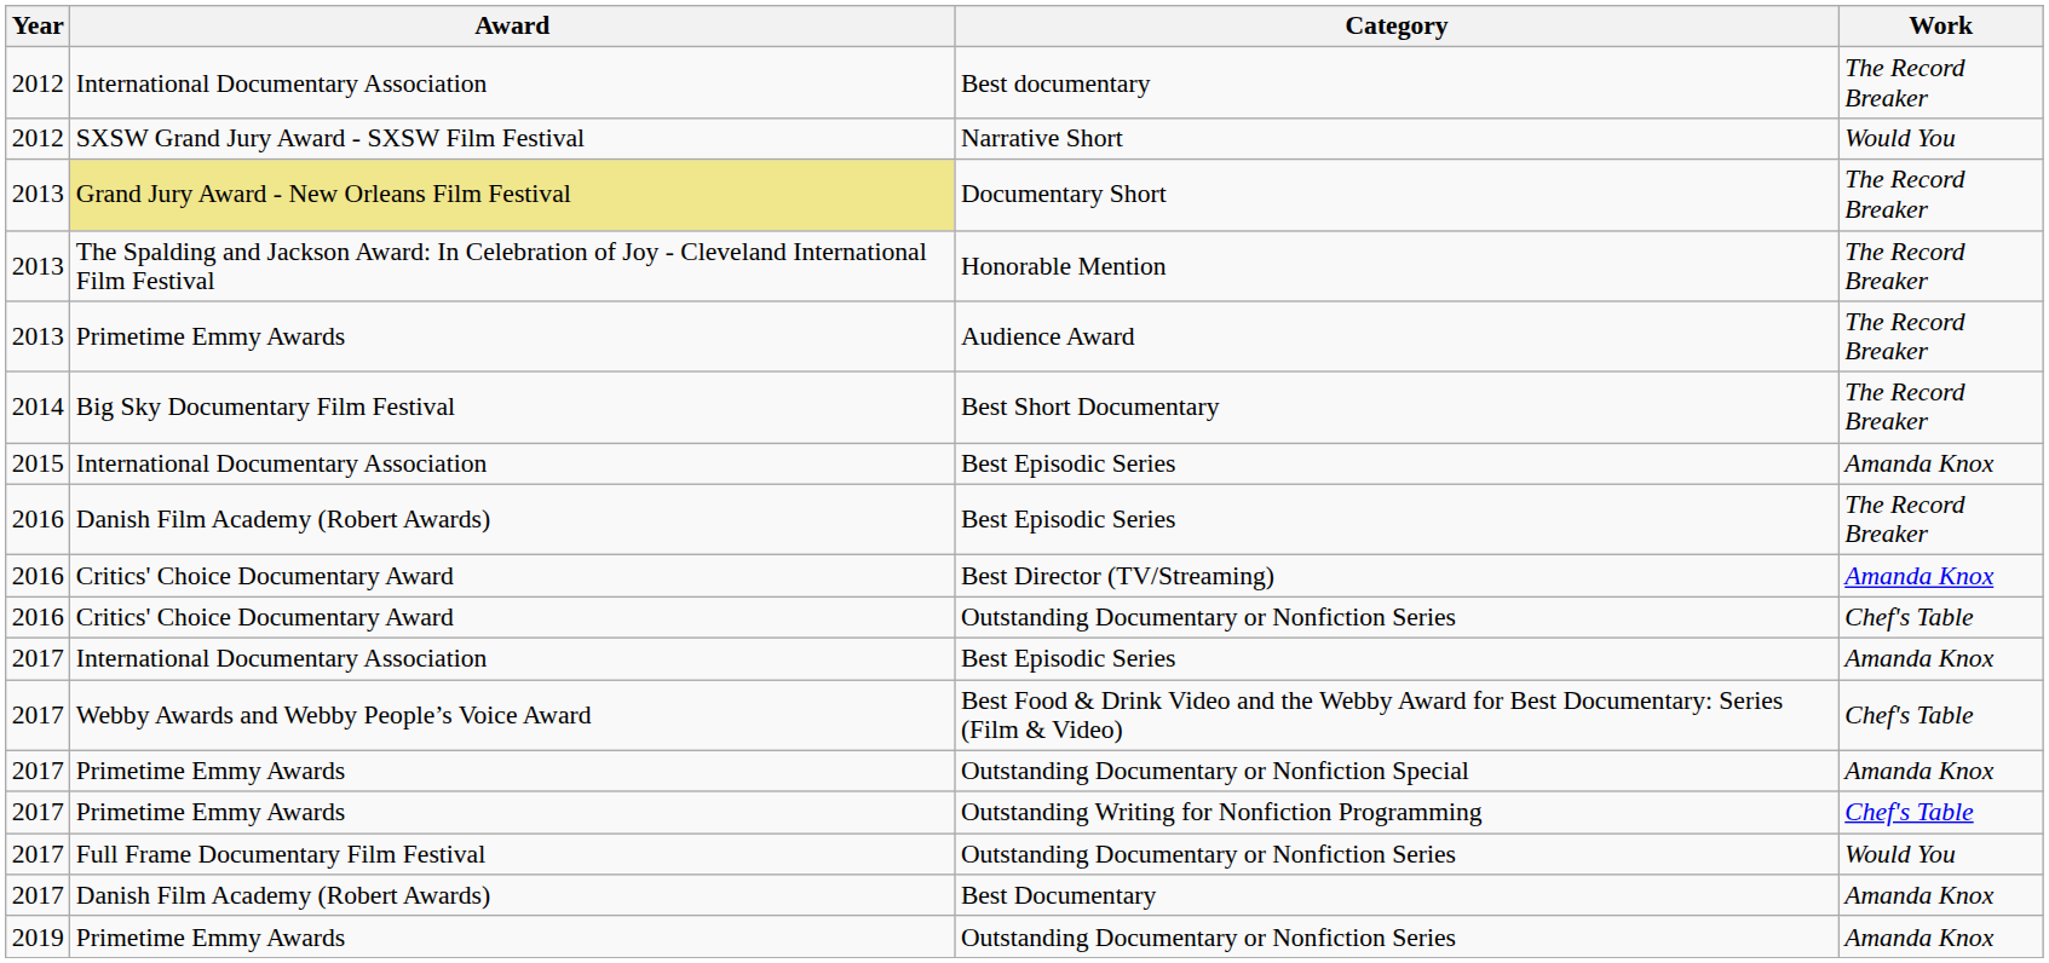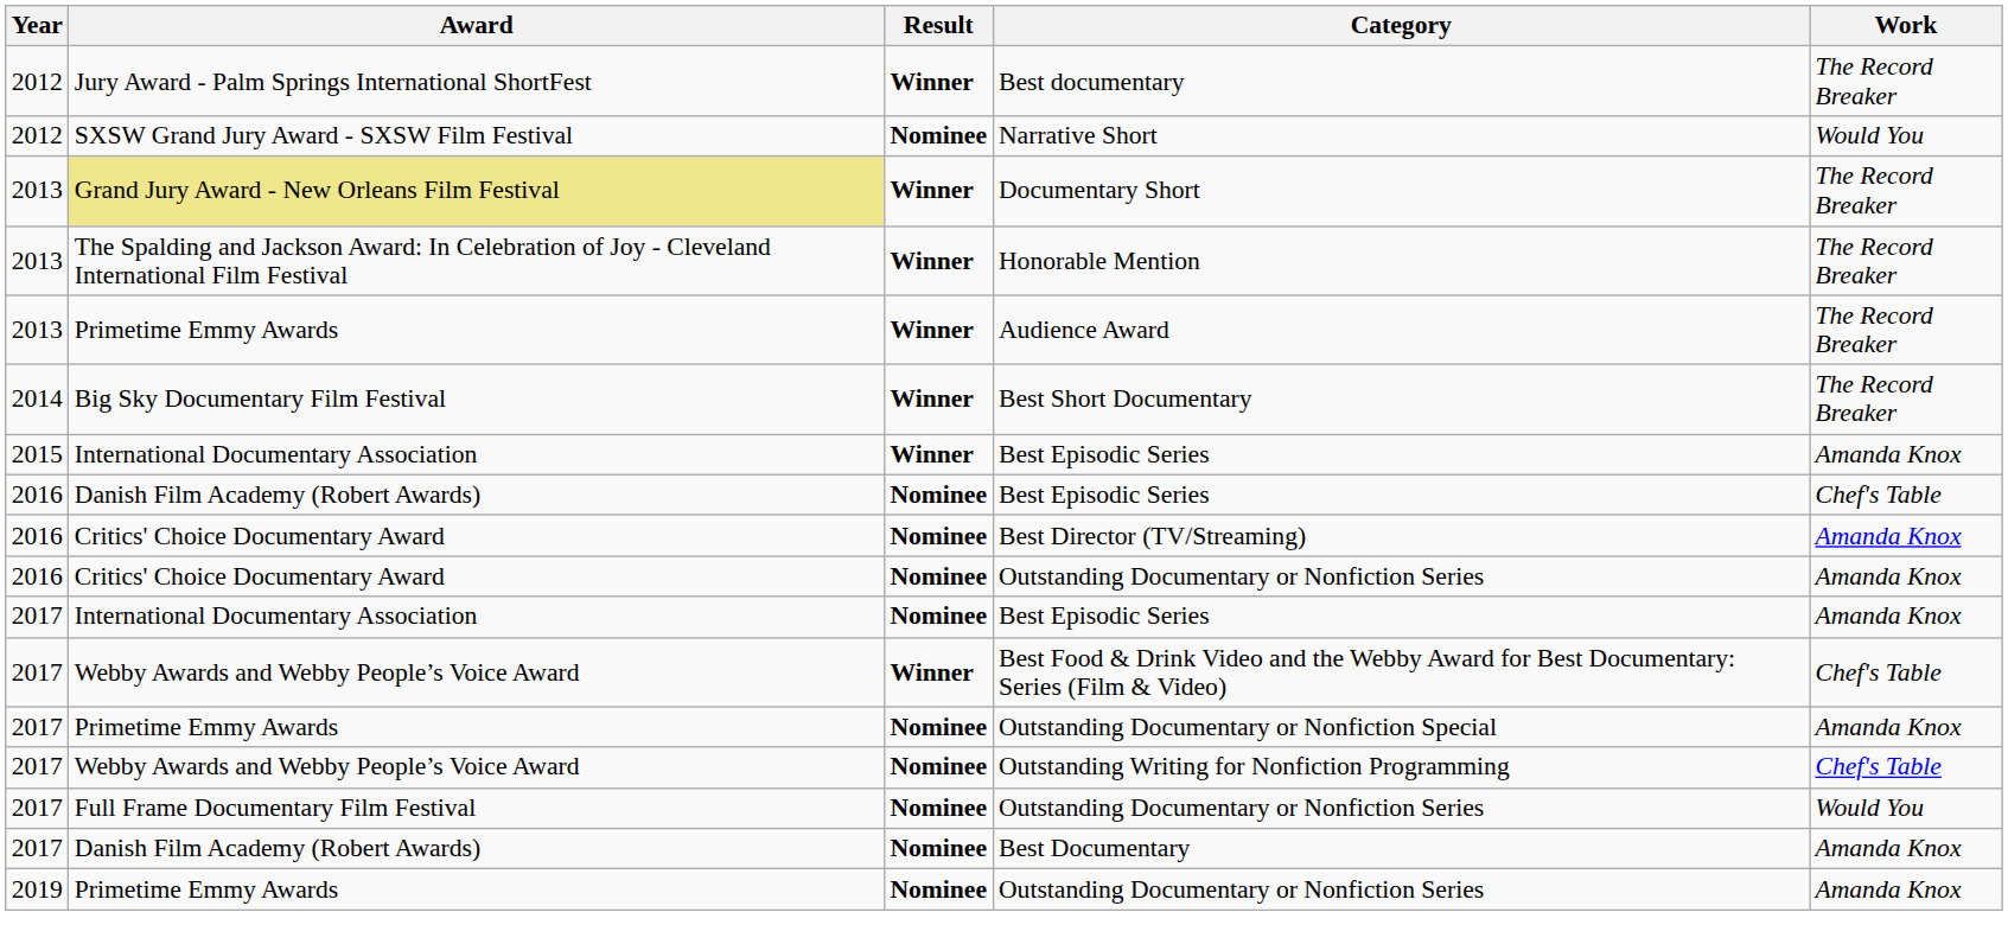+ column: Result | Winner | Nominee | Winner | Winner | Winner | Winner | Winner | Nominee | Nominee | Nominee | Nominee | Winner | Nominee | Nominee | Nominee | Nominee | Nominee
Best documentary | Award: International Documentary Association -> Jury Award - Palm Springs International ShortFest
2016 / Best Episodic Series | Work: The Record Breaker -> Chef's Table
2016 / Outstanding Documentary or Nonfiction Series | Work: Chef's Table -> Amanda Knox
Outstanding Writing for Nonfiction Programming | Award: Primetime Emmy Awards -> Webby Awards and Webby People’s Voice Award
